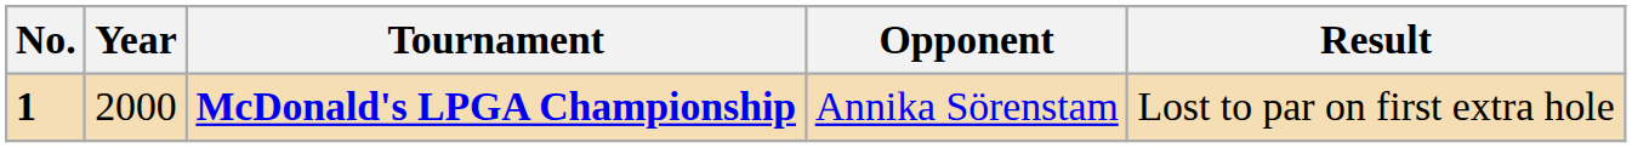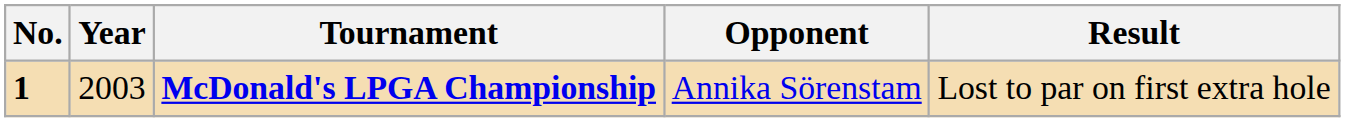McDonald's LPGA Championship | Year: 2000 -> 2003
